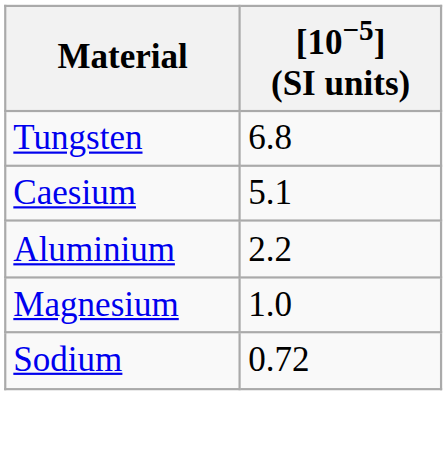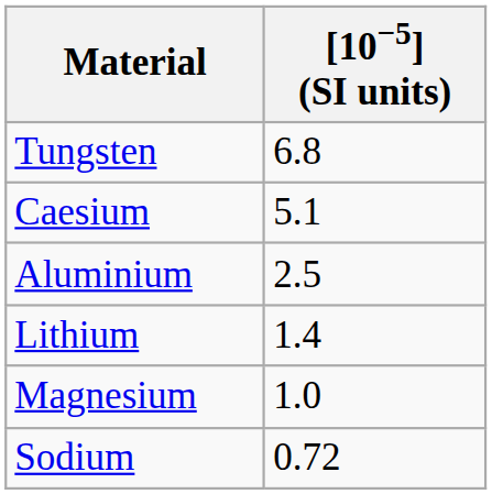Aluminium | [10−5] (SI units): 2.2 -> 2.5
+ row: Lithium | 1.4
